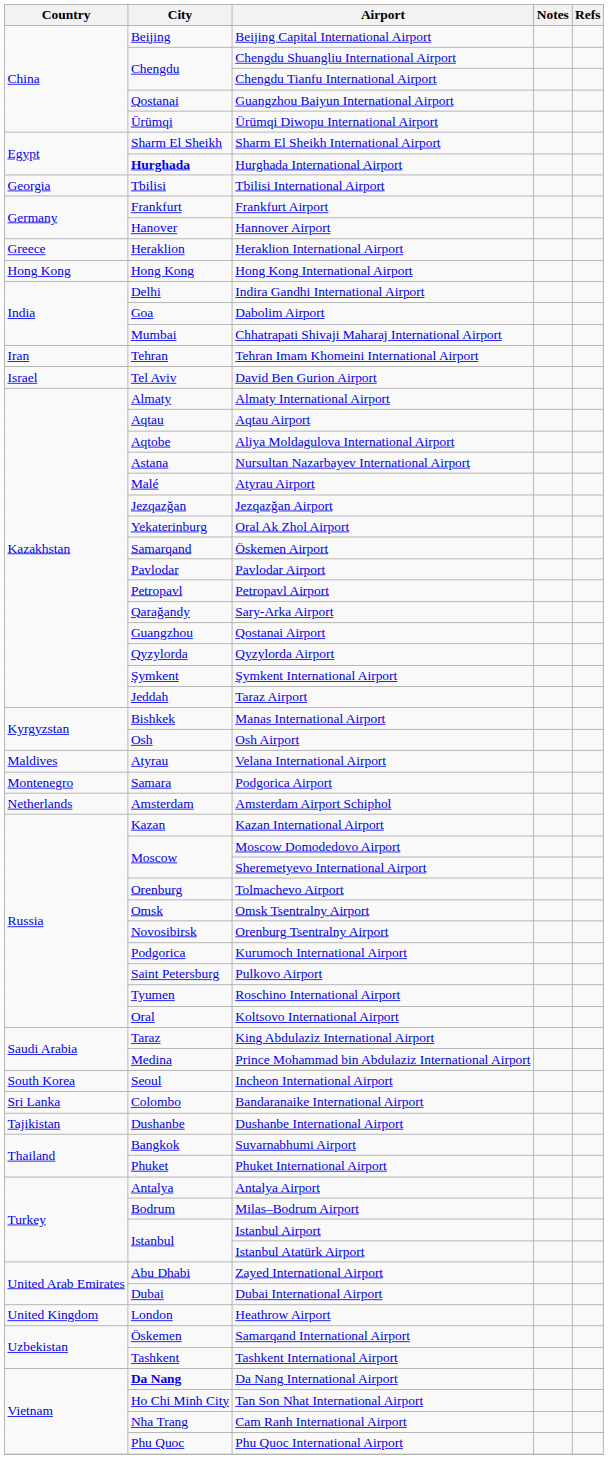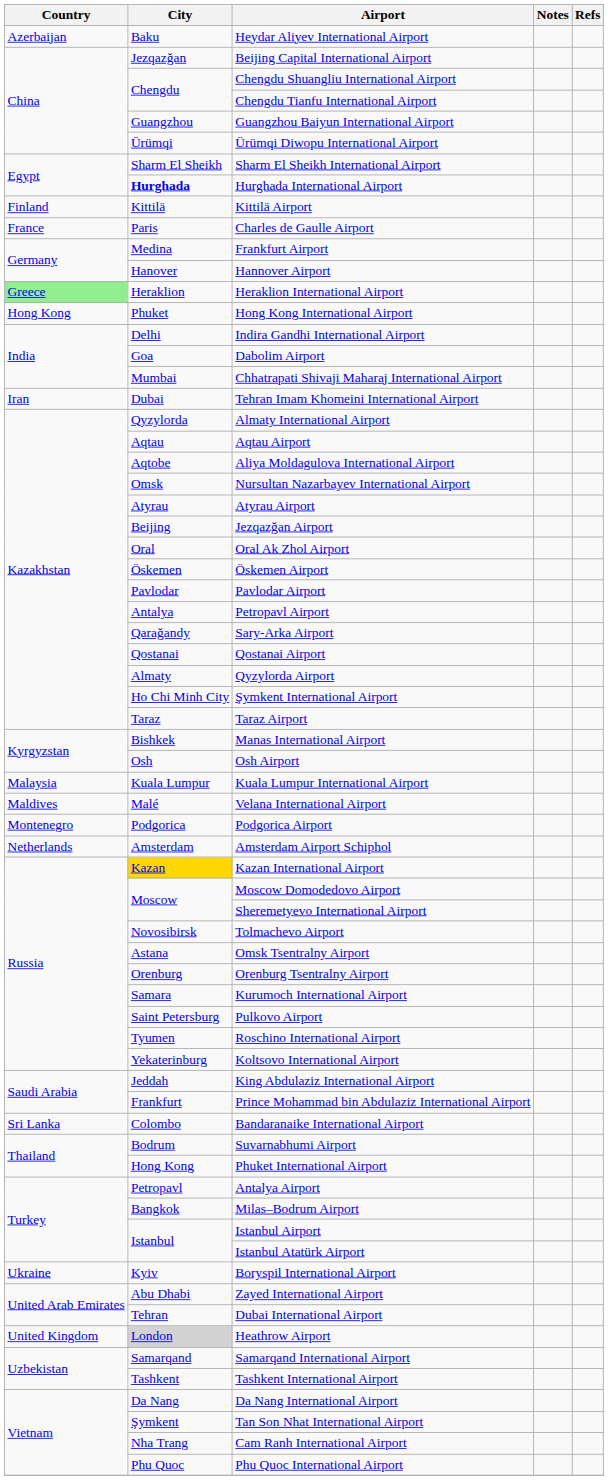+ row: Azerbaijan | Baku | Heydar Aliyev International Airport
Beijing Capital International Airport | City: Beijing -> Jezqazğan
Guangzhou Baiyun International Airport | City: Qostanai -> Guangzhou
+ row: Finland | Kittilä | Kittilä Airport
+ row: France | Paris | Charles de Gaulle Airport
- row: Georgia | Tbilisi | Tbilisi International Airport
Frankfurt Airport | City: Frankfurt -> Medina
Heraklion International Airport | Country: no background -> lightgreen background
Hong Kong International Airport | City: Hong Kong -> Phuket
Tehran Imam Khomeini International Airport | City: Tehran -> Dubai
- row: Israel | Tel Aviv | David Ben Gurion Airport
Almaty International Airport | City: Almaty -> Qyzylorda
Nursultan Nazarbayev International Airport | City: Astana -> Omsk
Atyrau Airport | City: Malé -> Atyrau
Jezqazğan Airport | City: Jezqazğan -> Beijing
Oral Ak Zhol Airport | City: Yekaterinburg -> Oral
Öskemen Airport | City: Samarqand -> Öskemen
Petropavl Airport | City: Petropavl -> Antalya
Qostanai Airport | City: Guangzhou -> Qostanai
Qyzylorda Airport | City: Qyzylorda -> Almaty
Şymkent International Airport | City: Şymkent -> Ho Chi Minh City
Taraz Airport | City: Jeddah -> Taraz
+ row: Malaysia | Kuala Lumpur | Kuala Lumpur International Airport
Velana International Airport | City: Atyrau -> Malé
Podgorica Airport | City: Samara -> Podgorica
Kazan International Airport | City: no background -> gold background
Tolmachevo Airport | City: Orenburg -> Novosibirsk
Omsk Tsentralny Airport | City: Omsk -> Astana
Orenburg Tsentralny Airport | City: Novosibirsk -> Orenburg
Kurumoch International Airport | City: Podgorica -> Samara
Koltsovo International Airport | City: Oral -> Yekaterinburg
King Abdulaziz International Airport | City: Taraz -> Jeddah
Prince Mohammad bin Abdulaziz International Airport | City: Medina -> Frankfurt
- row: South Korea | Seoul | Incheon International Airport
- row: Tajikistan | Dushanbe | Dushanbe International Airport
Suvarnabhumi Airport | City: Bangkok -> Bodrum
Phuket International Airport | City: Phuket -> Hong Kong
Antalya Airport | City: Antalya -> Petropavl
Milas–Bodrum Airport | City: Bodrum -> Bangkok
+ row: Ukraine | Kyiv | Boryspil International Airport
Dubai International Airport | City: Dubai -> Tehran
Heathrow Airport | City: no background -> lightgrey background
Samarqand International Airport | City: Öskemen -> Samarqand
Da Nang International Airport | City: bold -> normal
Tan Son Nhat International Airport | City: Ho Chi Minh City -> Şymkent
